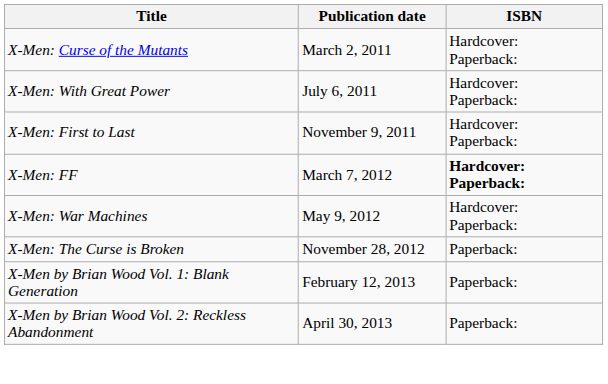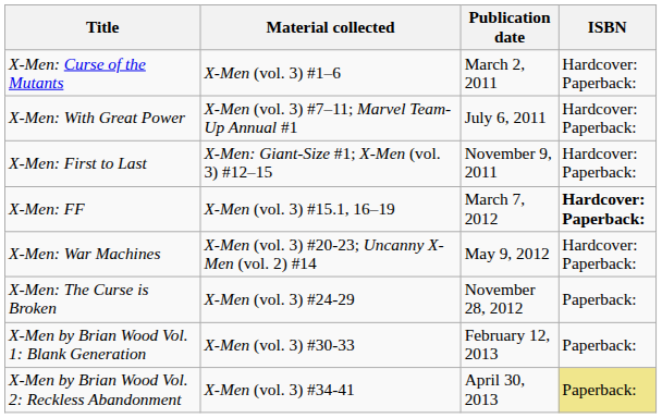+ column: Material collected | X-Men (vol. 3) #1–6 | X-Men (vol. 3) #7–11; Marvel Team-Up Annual #1 | X-Men: Giant-Size #1; X-Men (vol. 3) #12–15 | X-Men (vol. 3) #15.1, 16–19 | X-Men (vol. 3) #20-23; Uncanny X-Men (vol. 2) #14 | X-Men (vol. 3) #24-29 | X-Men (vol. 3) #30-33 | X-Men (vol. 3) #34-41
X-Men by Brian Wood Vol. 2: Reckless Abandonment | ISBN: no background -> khaki background
